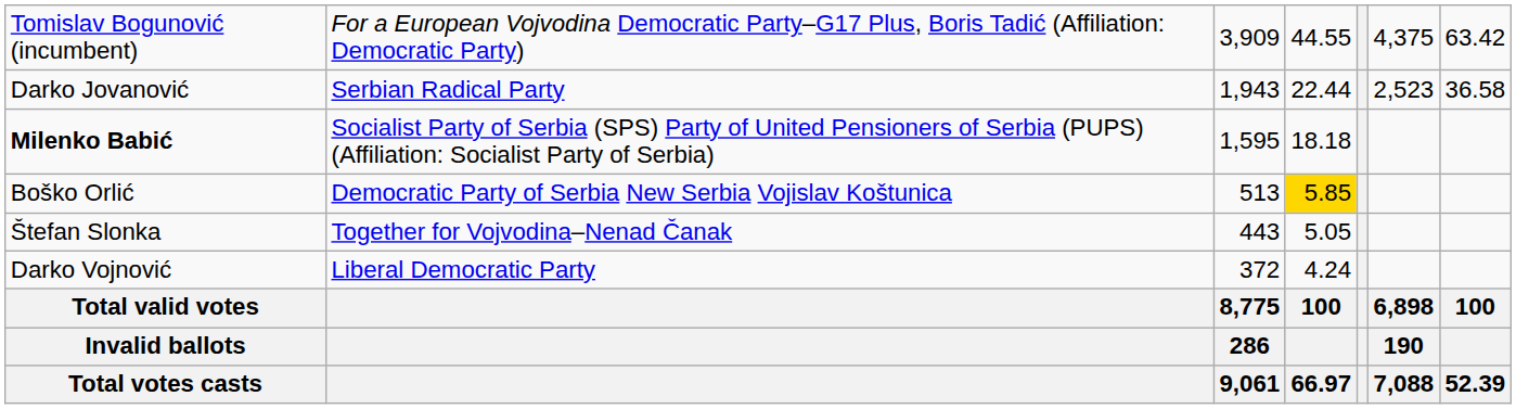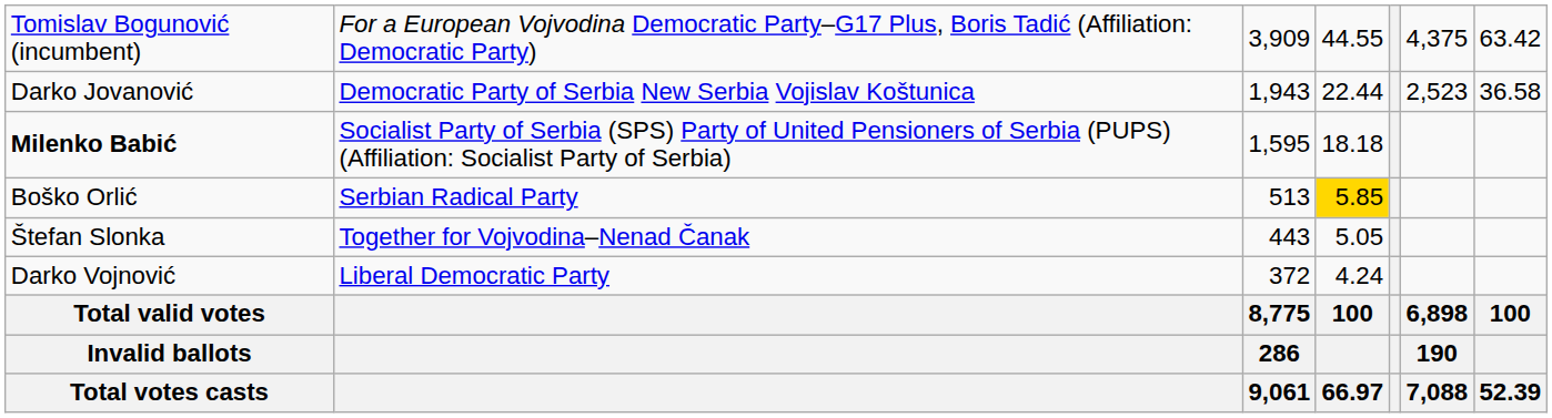Darko Jovanović | column 2: Serbian Radical Party -> Democratic Party of Serbia New Serbia Vojislav Koštunica
Boško Orlić | column 2: Democratic Party of Serbia New Serbia Vojislav Koštunica -> Serbian Radical Party
